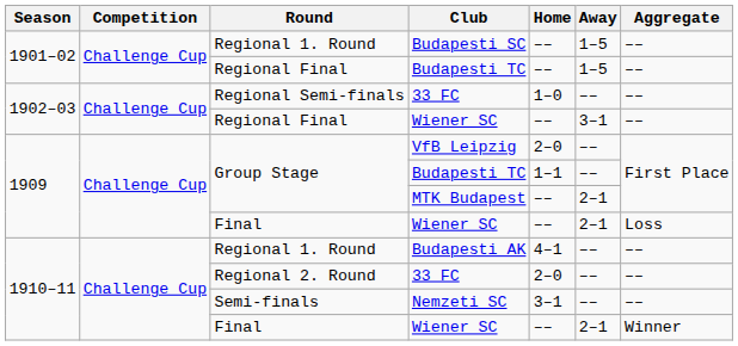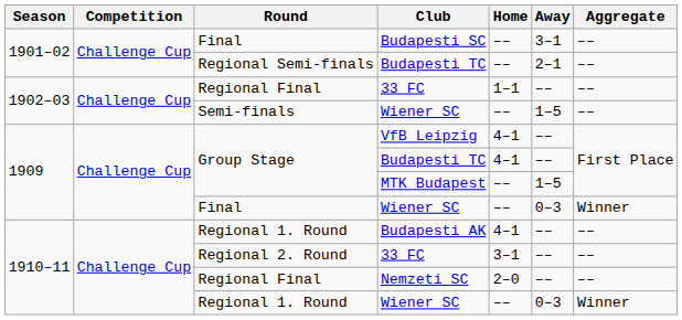Budapesti SC | Round: Regional 1. Round -> Final
Budapesti SC | Away: 1–5 -> 3–1
1901–02 / Budapesti TC | Round: Regional Final -> Regional Semi-finals
1901–02 / Budapesti TC | Away: 1–5 -> 2–1
1902–03 / 33 FC | Round: Regional Semi-finals -> Regional Final
1902–03 / 33 FC | Home: 1–0 -> 1–1
1902–03 / Wiener SC | Round: Regional Final -> Semi-finals
1902–03 / Wiener SC | Away: 3–1 -> 1–5
VfB Leipzig | Home: 2–0 -> 4–1
1909 / Budapesti TC | Home: 1–1 -> 4–1
MTK Budapest | Away: 2–1 -> 1–5
1909 / Wiener SC | Away: 2–1 -> 0–3
1909 / Wiener SC | Aggregate: Loss -> Winner
1910–11 / 33 FC | Home: 2–0 -> 3–1
Nemzeti SC | Round: Semi-finals -> Regional Final
Nemzeti SC | Home: 3–1 -> 2–0
1910–11 / Wiener SC | Round: Final -> Regional 1. Round
1910–11 / Wiener SC | Away: 2–1 -> 0–3
